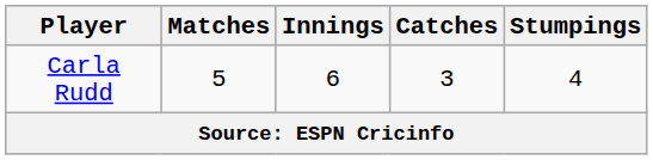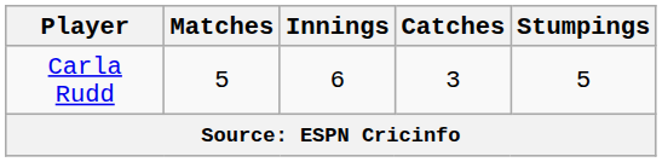Carla Rudd | Stumpings: 4 -> 5
